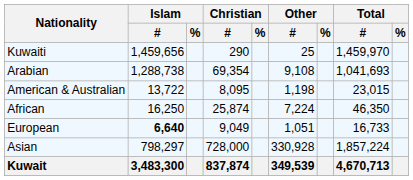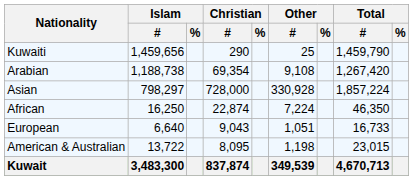Kuwaiti | Total / #: 1,459,970 -> 1,459,790
Arabian | Islam / #: 1,288,738 -> 1,188,738
Arabian | Total / #: 1,041,693 -> 1,267,420
rows swapped: Asian <-> American & Australian
African | Christian / #: 25,874 -> 22,874
European | Islam / #: bold -> normal
European | Christian / #: 9,049 -> 9,043
